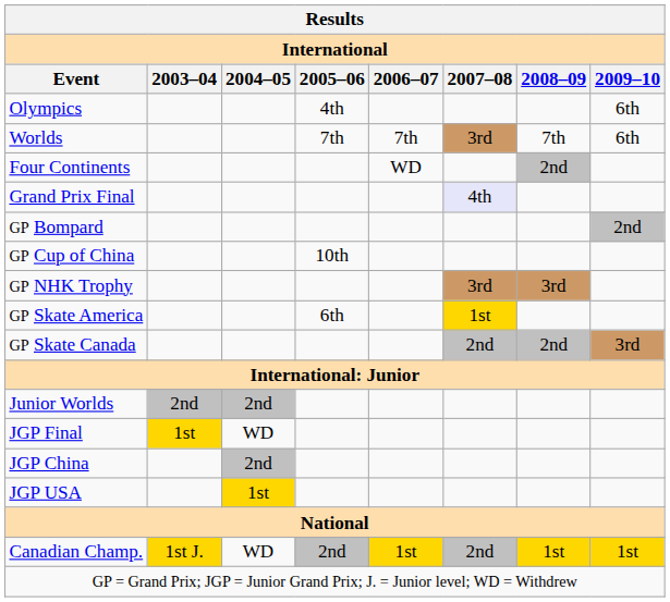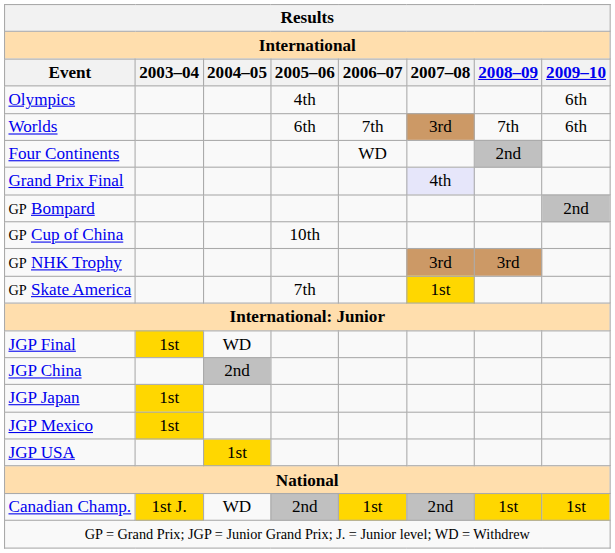Worlds | 2005–06: 7th -> 6th
GP Skate America | 2005–06: 6th -> 7th
- row: GP Skate Canada | 2nd | 2nd | 3rd
- row: Junior Worlds | 2nd | 2nd
+ row: JGP Japan | 1st
+ row: JGP Mexico | 1st
